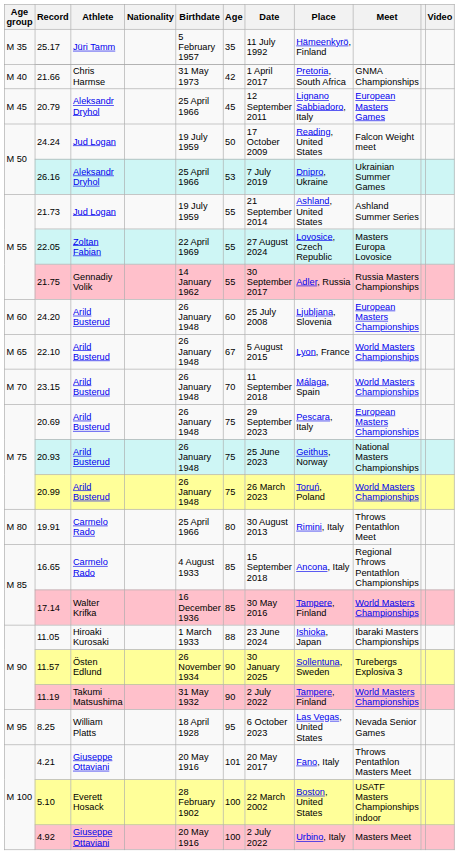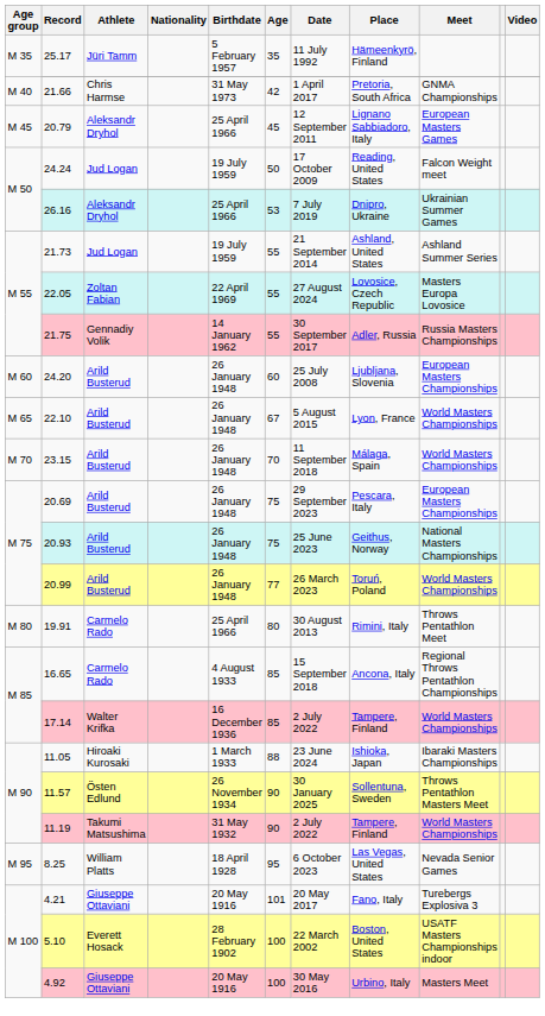20.99 | Age: 75 -> 77
17.14 | Date: 30 May 2016 -> 2 July 2022
11.57 | Meet: Turebergs Explosiva 3 -> Throws Pentathlon Masters Meet
4.21 | Meet: Throws Pentathlon Masters Meet -> Turebergs Explosiva 3
4.92 | Date: 2 July 2022 -> 30 May 2016
